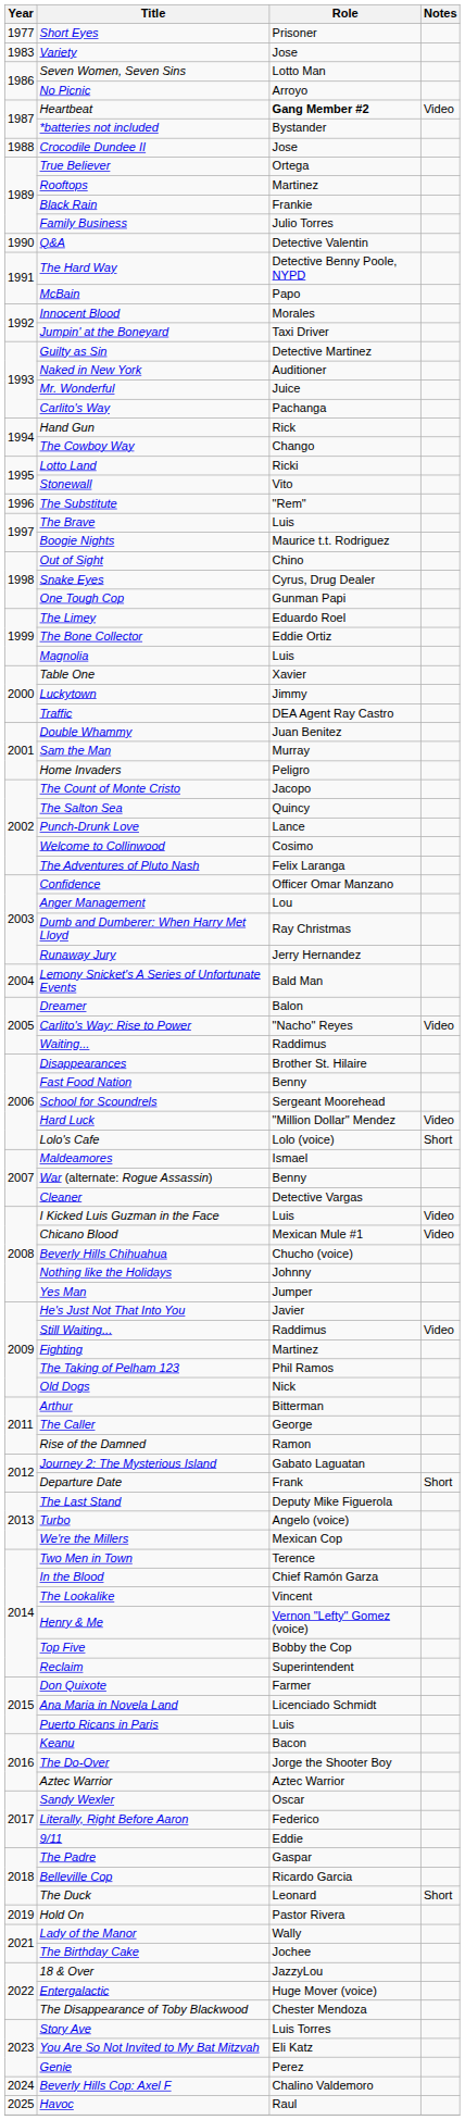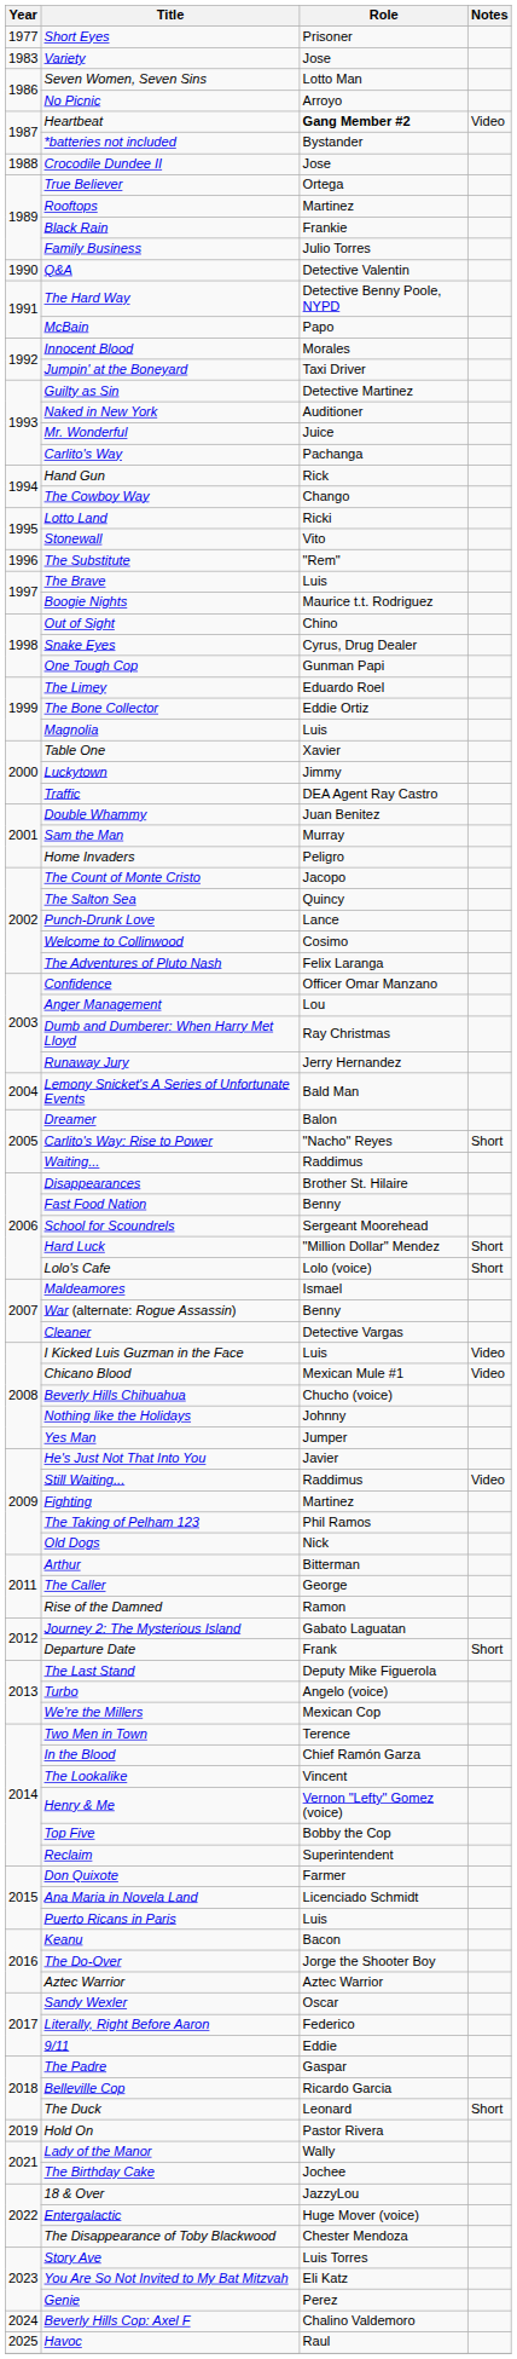Carlito's Way: Rise to Power | Notes: Video -> Short
Hard Luck | Notes: Video -> Short
